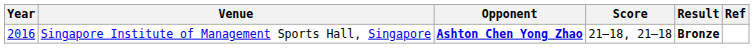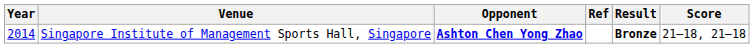columns swapped: Score <-> Ref
Singapore Institute of Management Sports Hall, Singapore | Year: 2016 -> 2014
